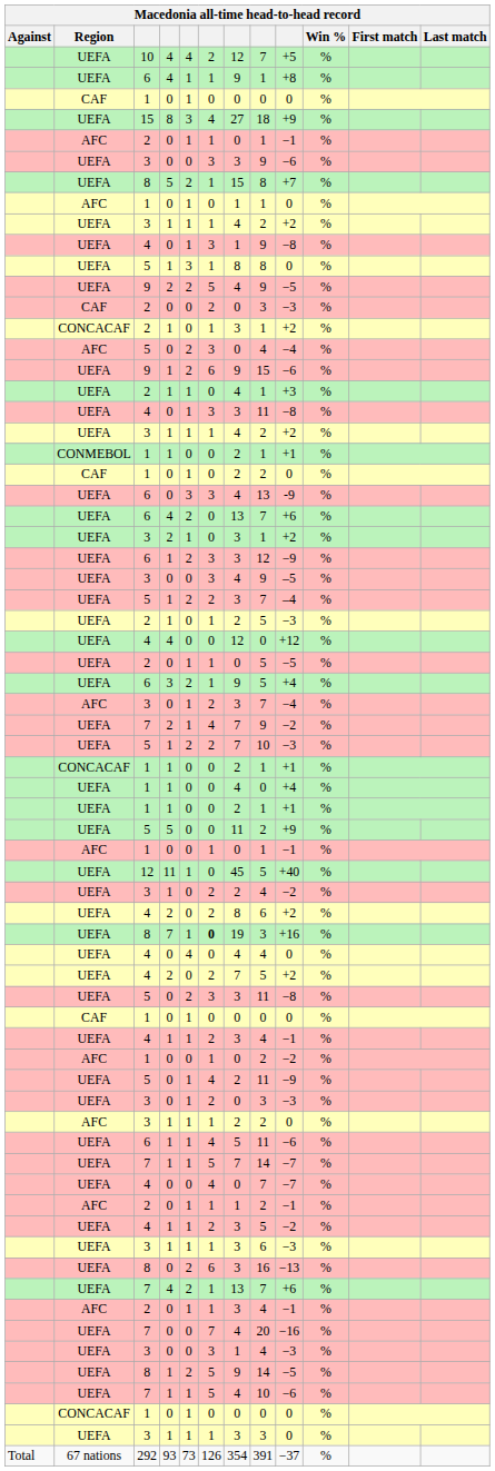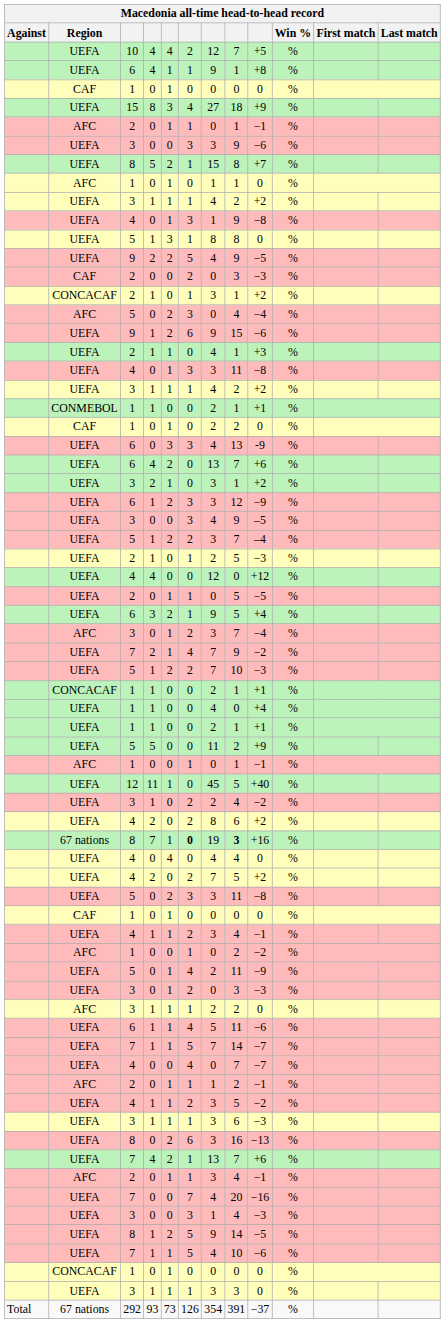8 / 7 | Region: UEFA -> 67 nations
8 / 7 | column 8: normal -> bold
